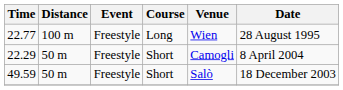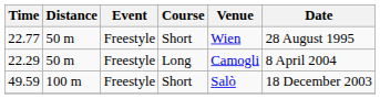22.77 | Distance: 100 m -> 50 m
22.77 | Course: Long -> Short
22.29 | Course: Short -> Long
49.59 | Distance: 50 m -> 100 m
